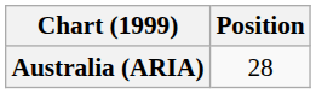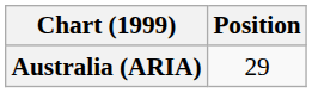Australia (ARIA) | Position: 28 -> 29
